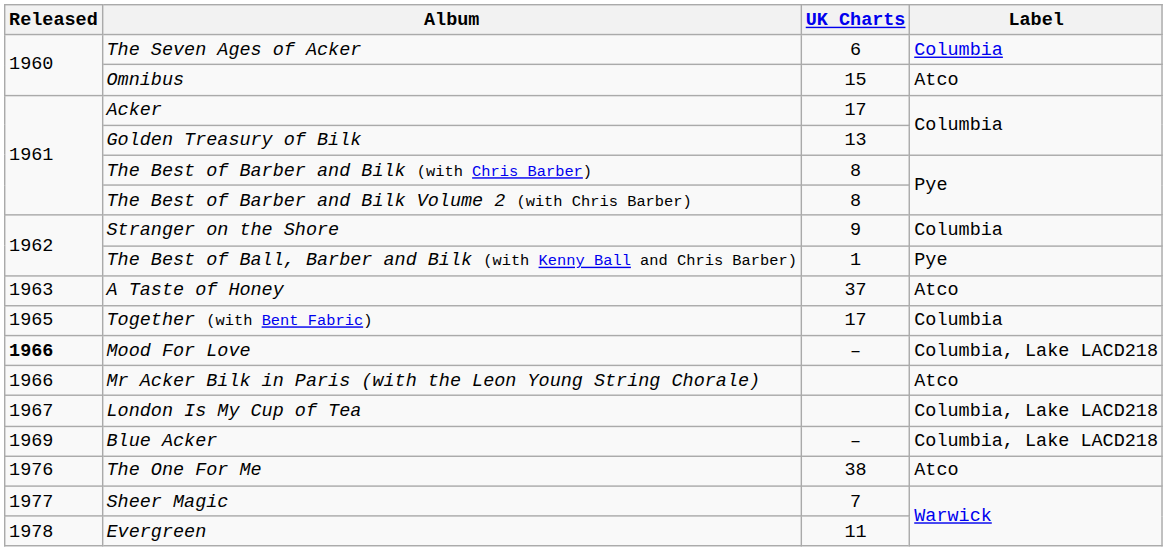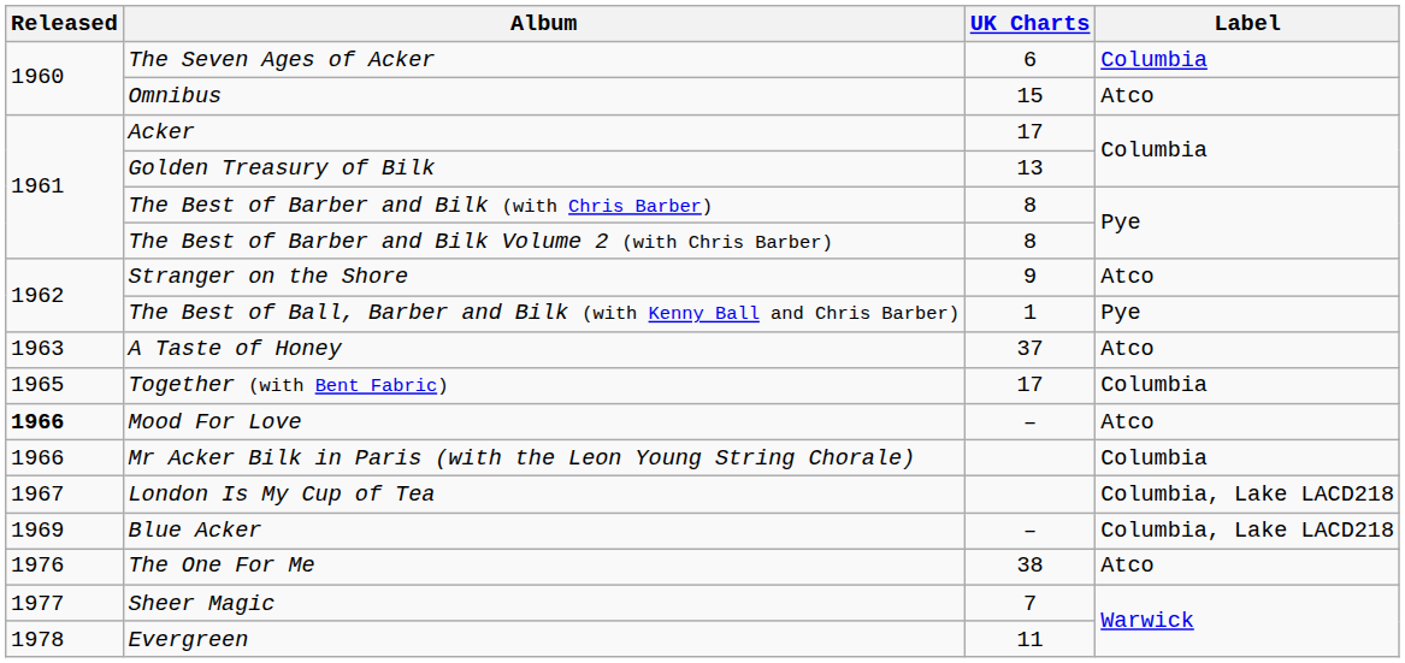Stranger on the Shore | Label: Columbia -> Atco
Mood For Love | Label: Columbia, Lake LACD218 -> Atco
Mr Acker Bilk in Paris (with the Leon Young String Chorale) | Label: Atco -> Columbia
